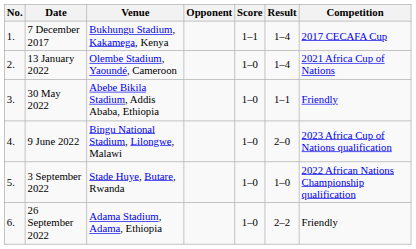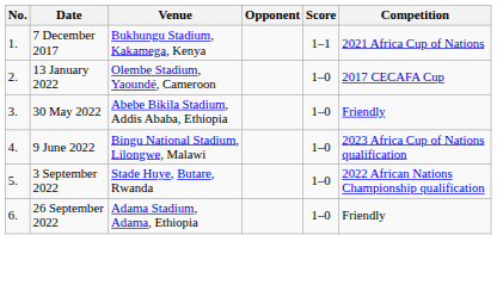- column: Result | 1–4 | 1–4 | 1–1 | 2–0 | 1–0 | 2–2
7 December 2017 | Competition: 2017 CECAFA Cup -> 2021 Africa Cup of Nations
13 January 2022 | Competition: 2021 Africa Cup of Nations -> 2017 CECAFA Cup
